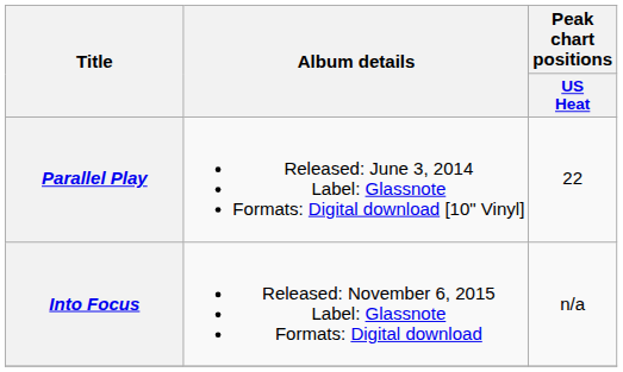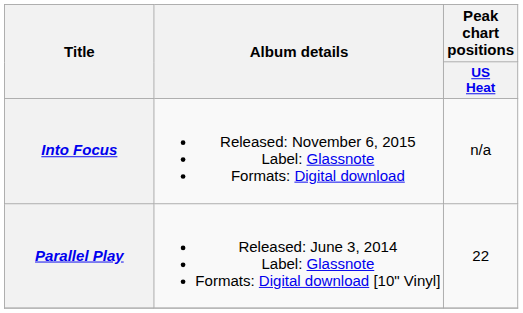rows swapped: Parallel Play <-> Into Focus
